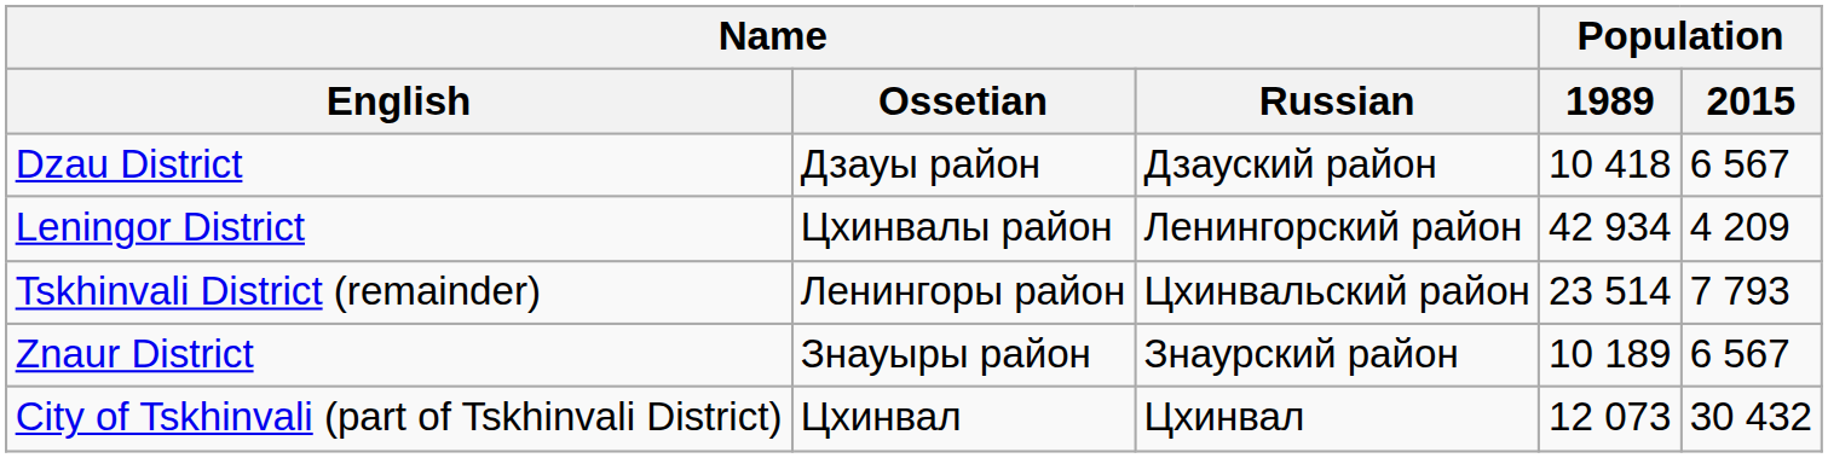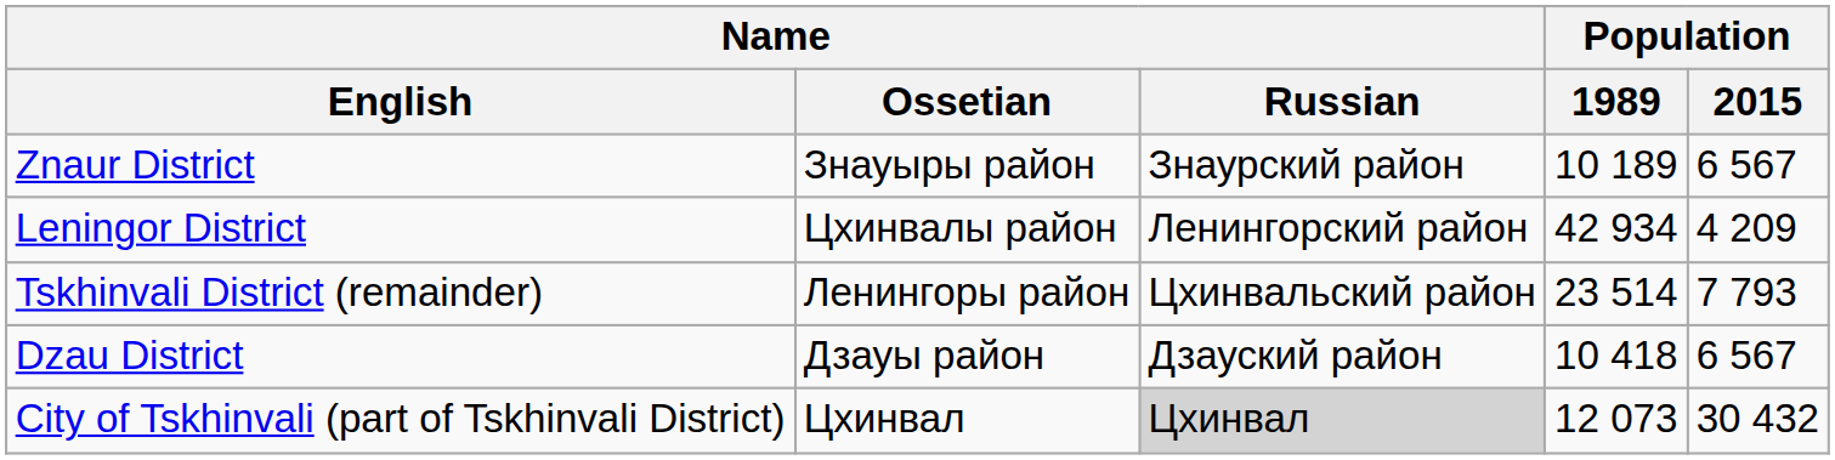rows swapped: Dzau District <-> Znaur District
City of Tskhinvali (part of Tskhinvali District) | Name / Russian: no background -> lightgrey background
